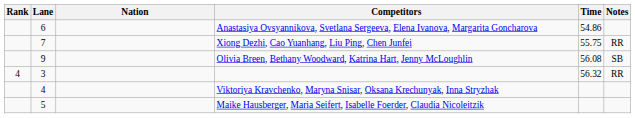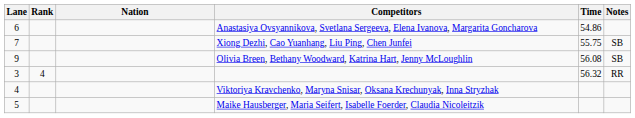columns swapped: Rank <-> Lane
Xiong Dezhi, Cao Yuanhang, Liu Ping, Chen Junfei | Notes: RR -> SB
